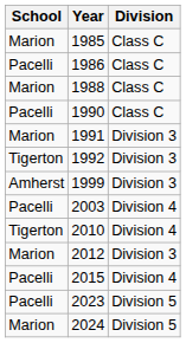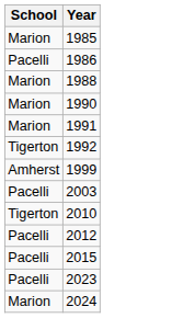- column: Division | Class C | Class C | Class C | Class C | Division 3 | Division 3 | Division 3 | Division 4 | Division 4 | Division 3 | Division 4 | Division 5 | Division 5
1990 | School: Pacelli -> Marion
2012 | School: Marion -> Pacelli
